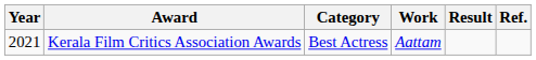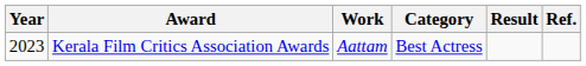columns swapped: Category <-> Work
Kerala Film Critics Association Awards | Year: 2021 -> 2023
